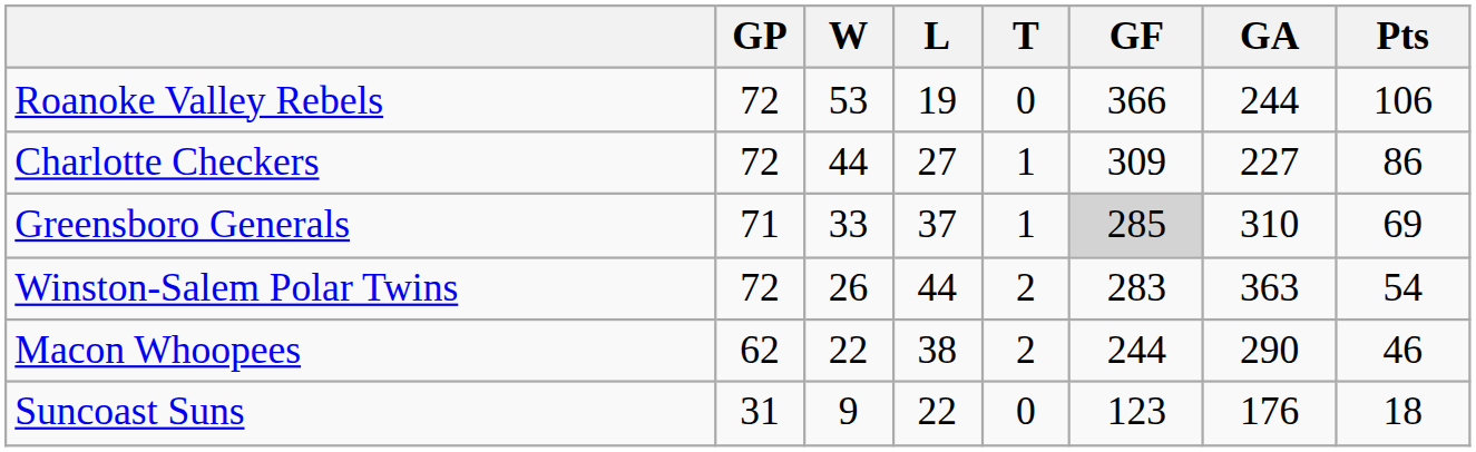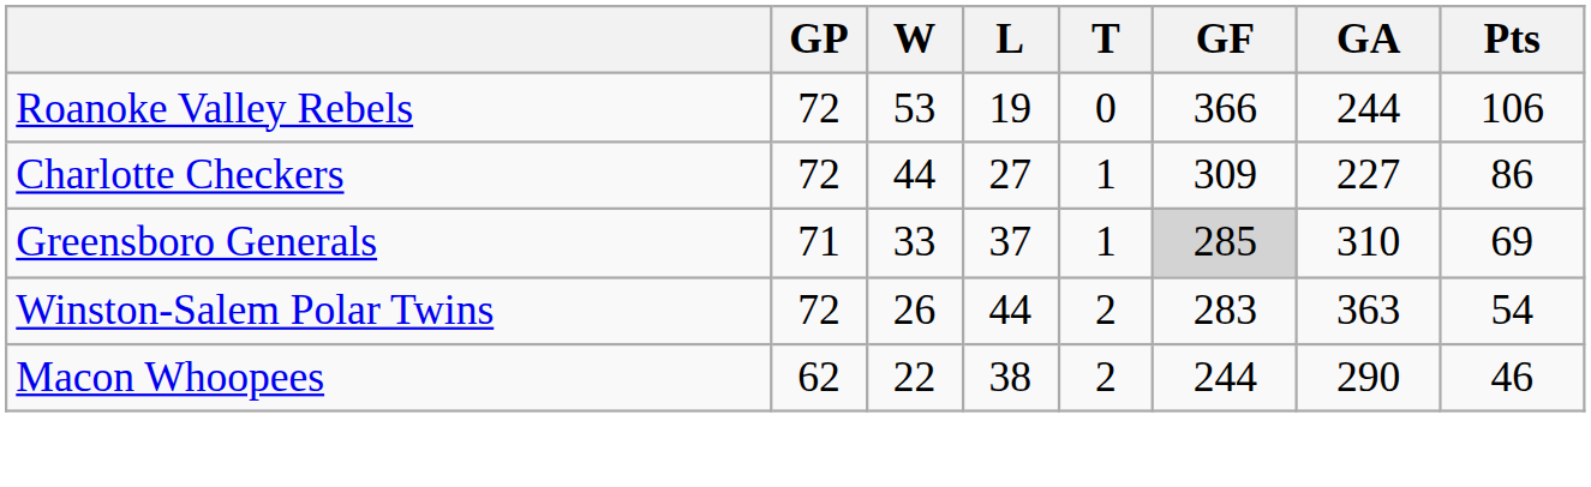- row: Suncoast Suns | 31 | 9 | 22 | 0 | 123 | 176 | 18
